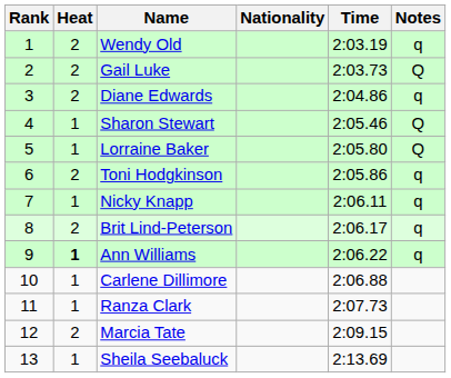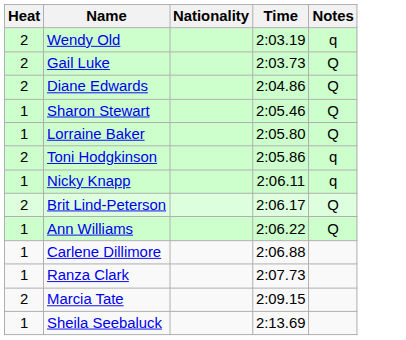- column: Rank | 1 | 2 | 3 | 4 | 5 | 6 | 7 | 8 | 9 | 10 | 11 | 12 | 13
Diane Edwards | Notes: q -> Q
Brit Lind-Peterson | Notes: q -> Q
Ann Williams | Heat: bold -> normal
Ann Williams | Notes: q -> Q
